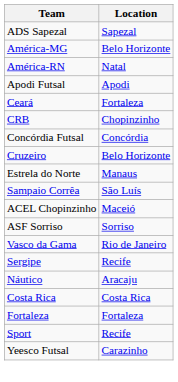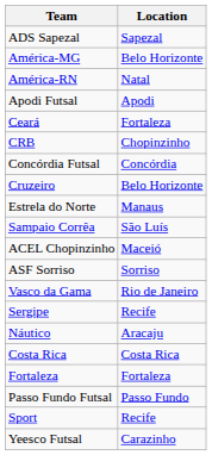+ row: Passo Fundo Futsal | Passo Fundo
